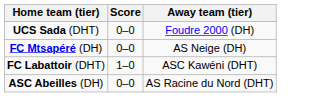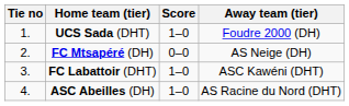+ column: Tie no | 1. | 2. | 3. | 4.
UCS Sada (DHT) | Score: 0–0 -> 1–0
ASC Abeilles (DH) | Score: 0–0 -> 1–0
